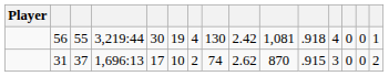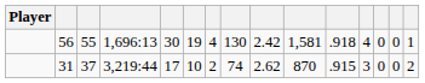56 | column 4: 3,219:44 -> 1,696:13
56 | column 10: 1,081 -> 1,581
31 | column 4: 1,696:13 -> 3,219:44
